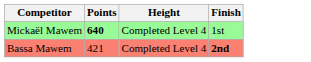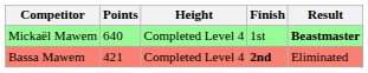+ column: Result | Beastmaster | Eliminated
Mickaël Mawem | Points: bold -> normal
